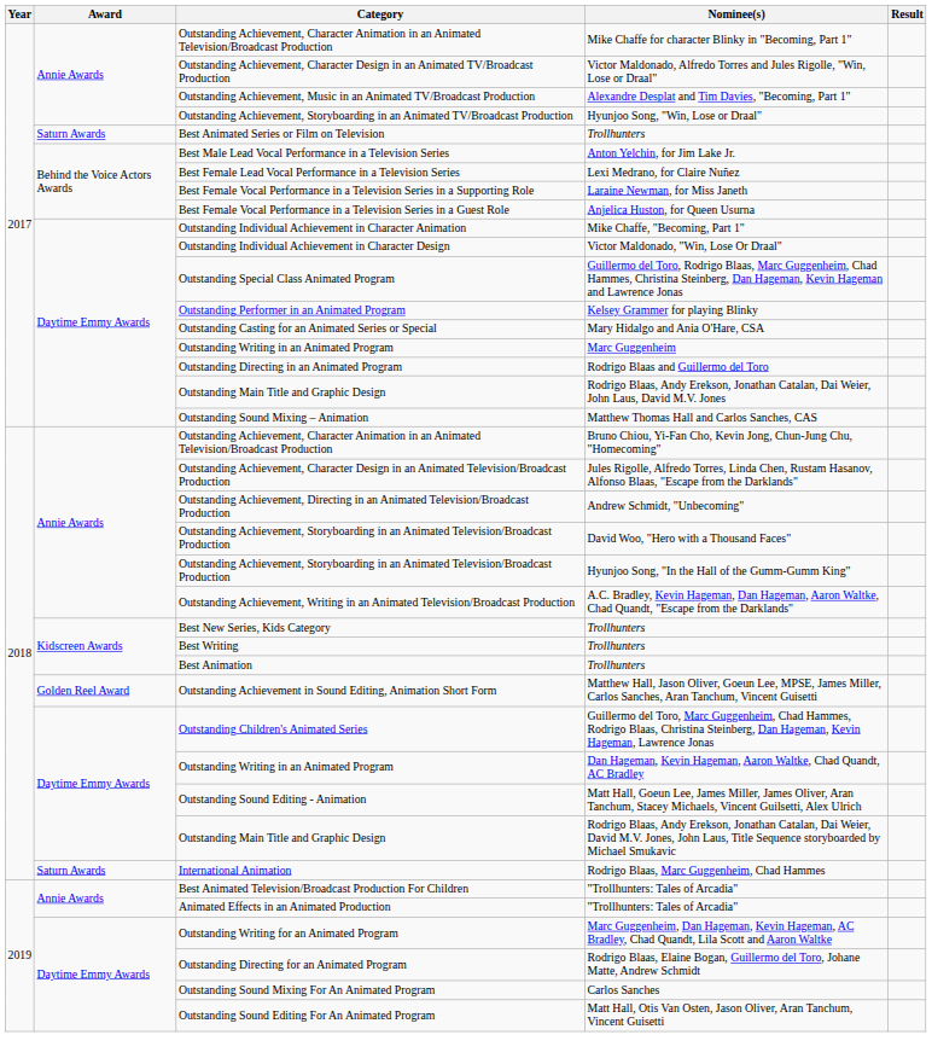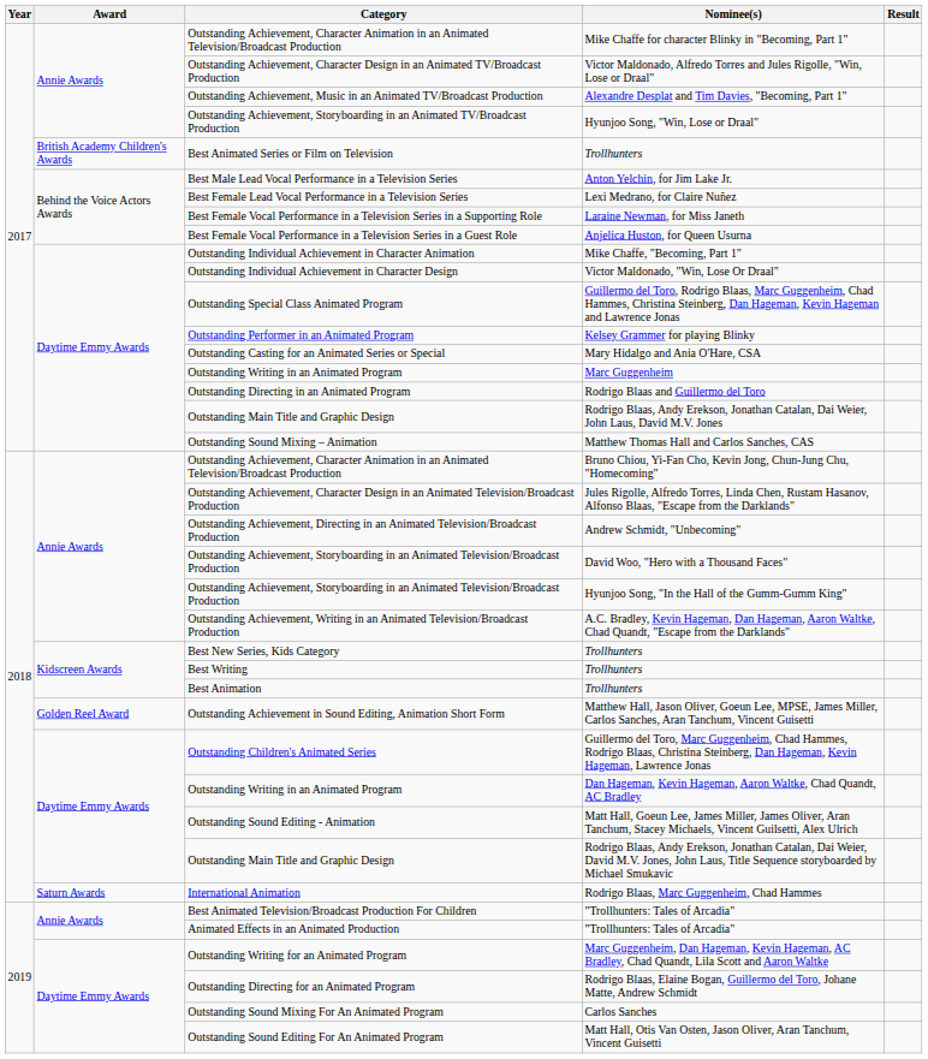Best Animated Series or Film on Television | Award: Saturn Awards -> British Academy Children's Awards
